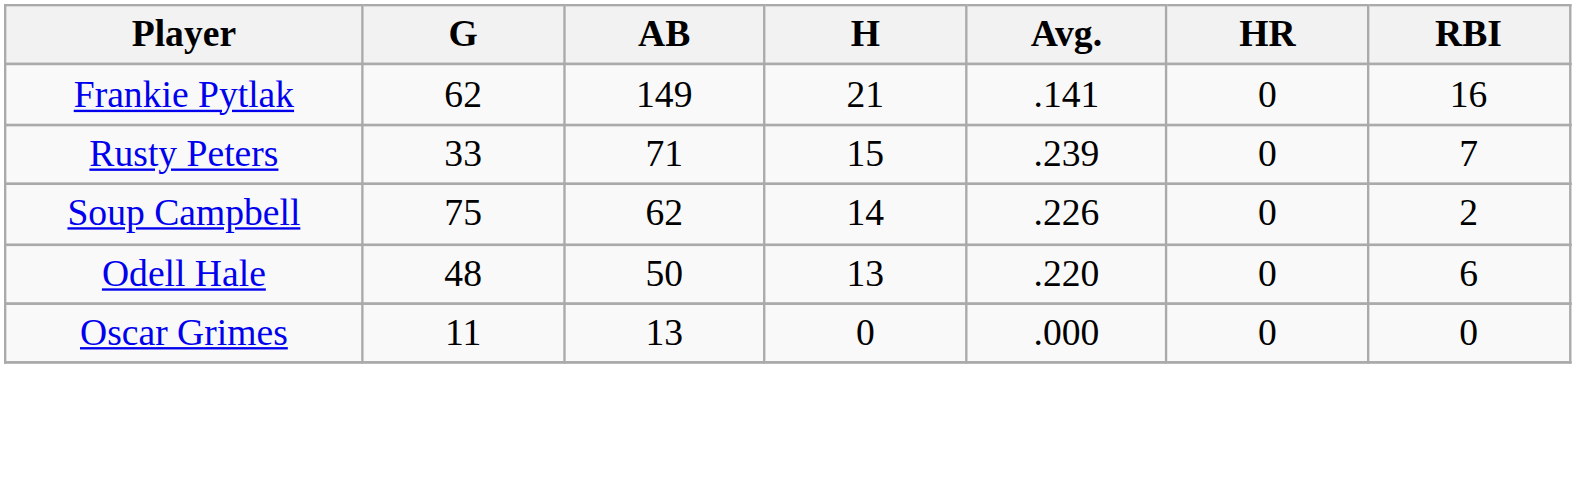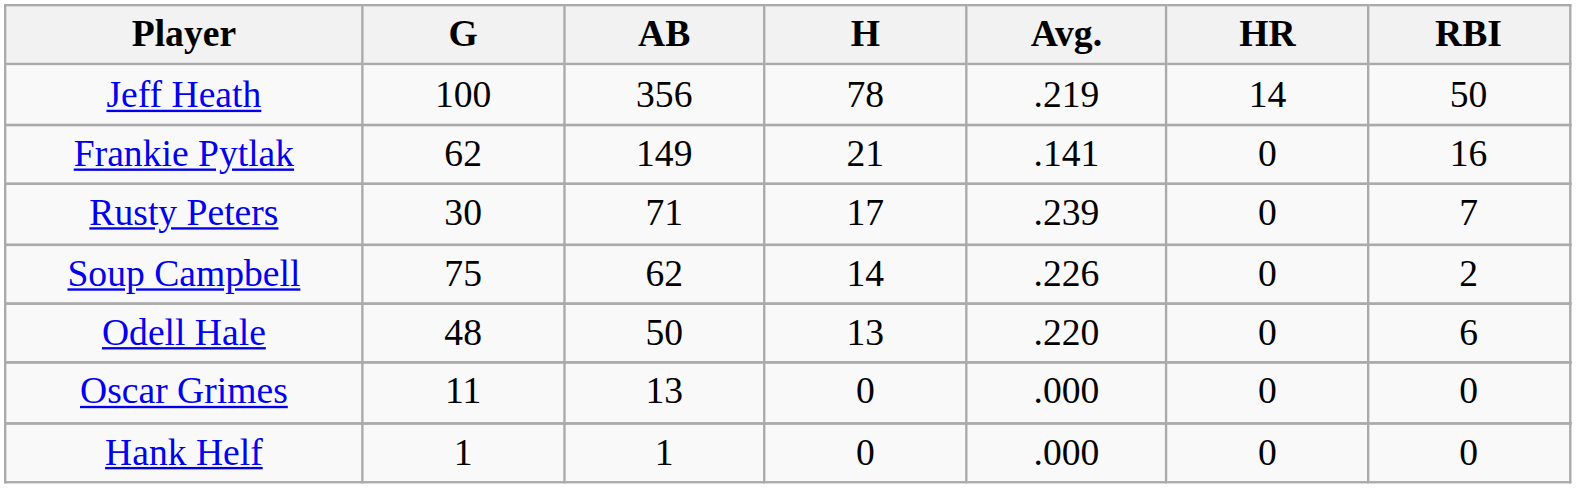+ row: Jeff Heath | 100 | 356 | 78 | .219 | 14 | 50
Rusty Peters | G: 33 -> 30
Rusty Peters | H: 15 -> 17
+ row: Hank Helf | 1 | 1 | 0 | .000 | 0 | 0
